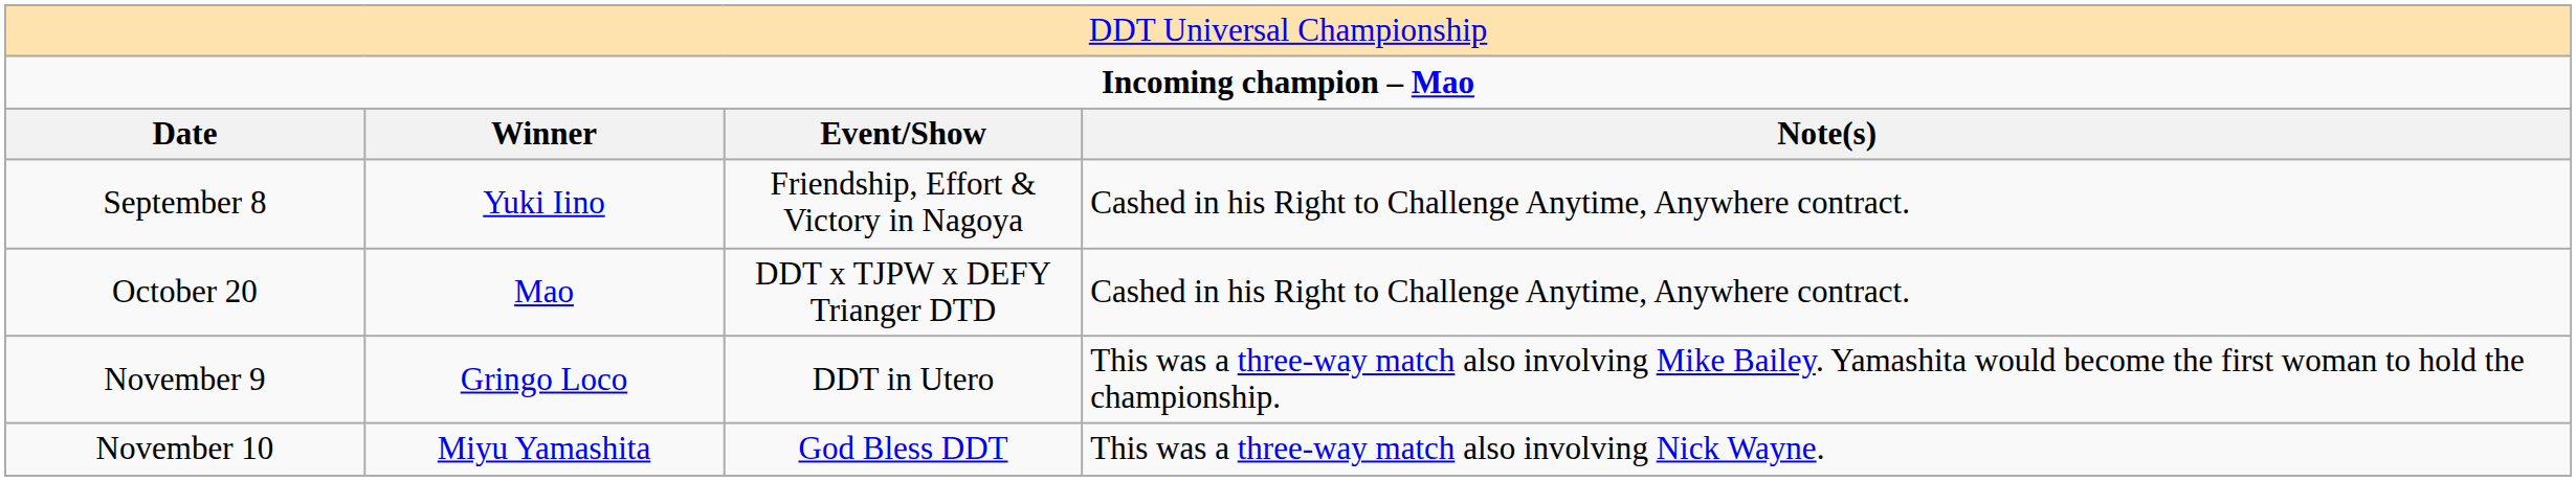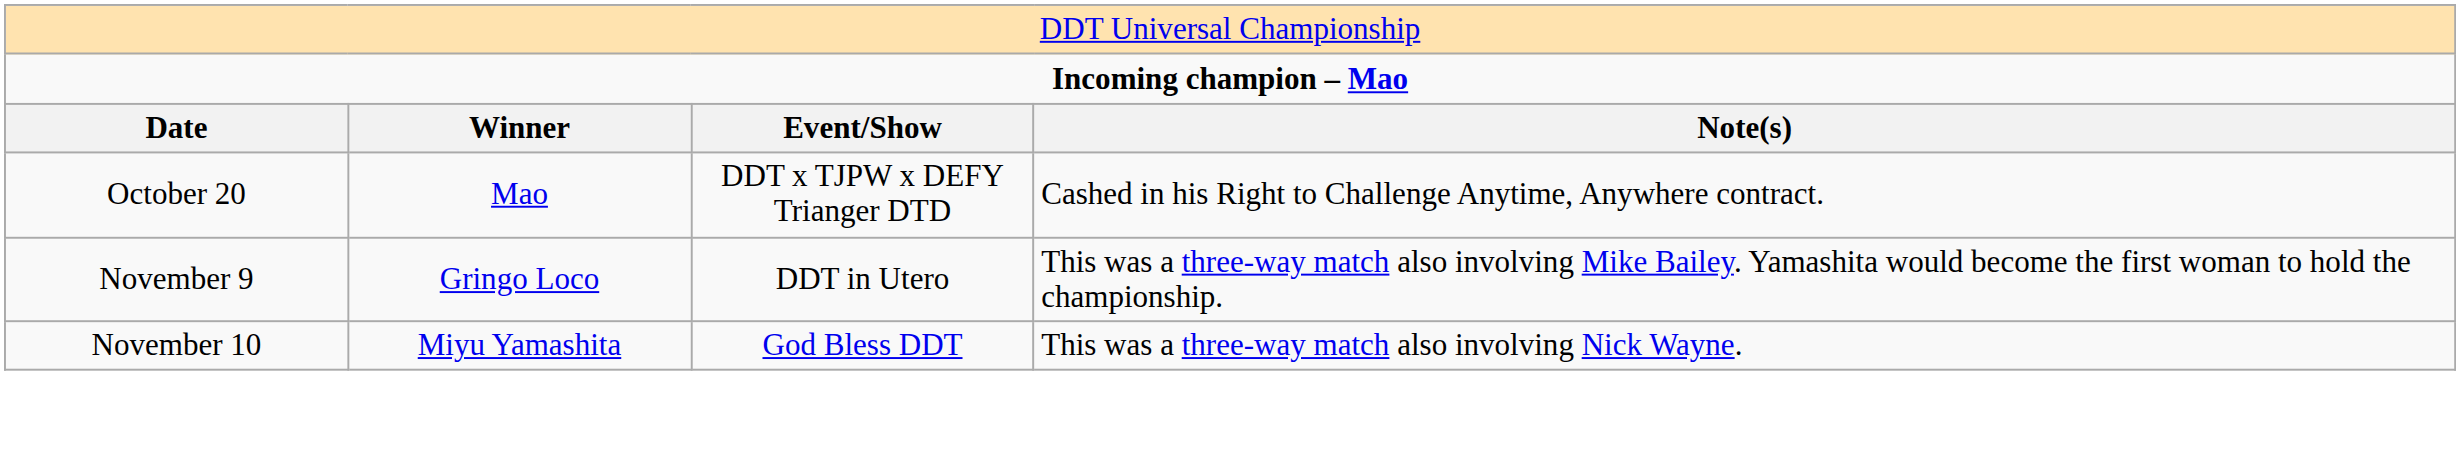- row: September 8 | Yuki Iino | Friendship, Effort & Victory in Nagoya | Cashed in his Right to Challenge Anytime, Anywhere contract.
